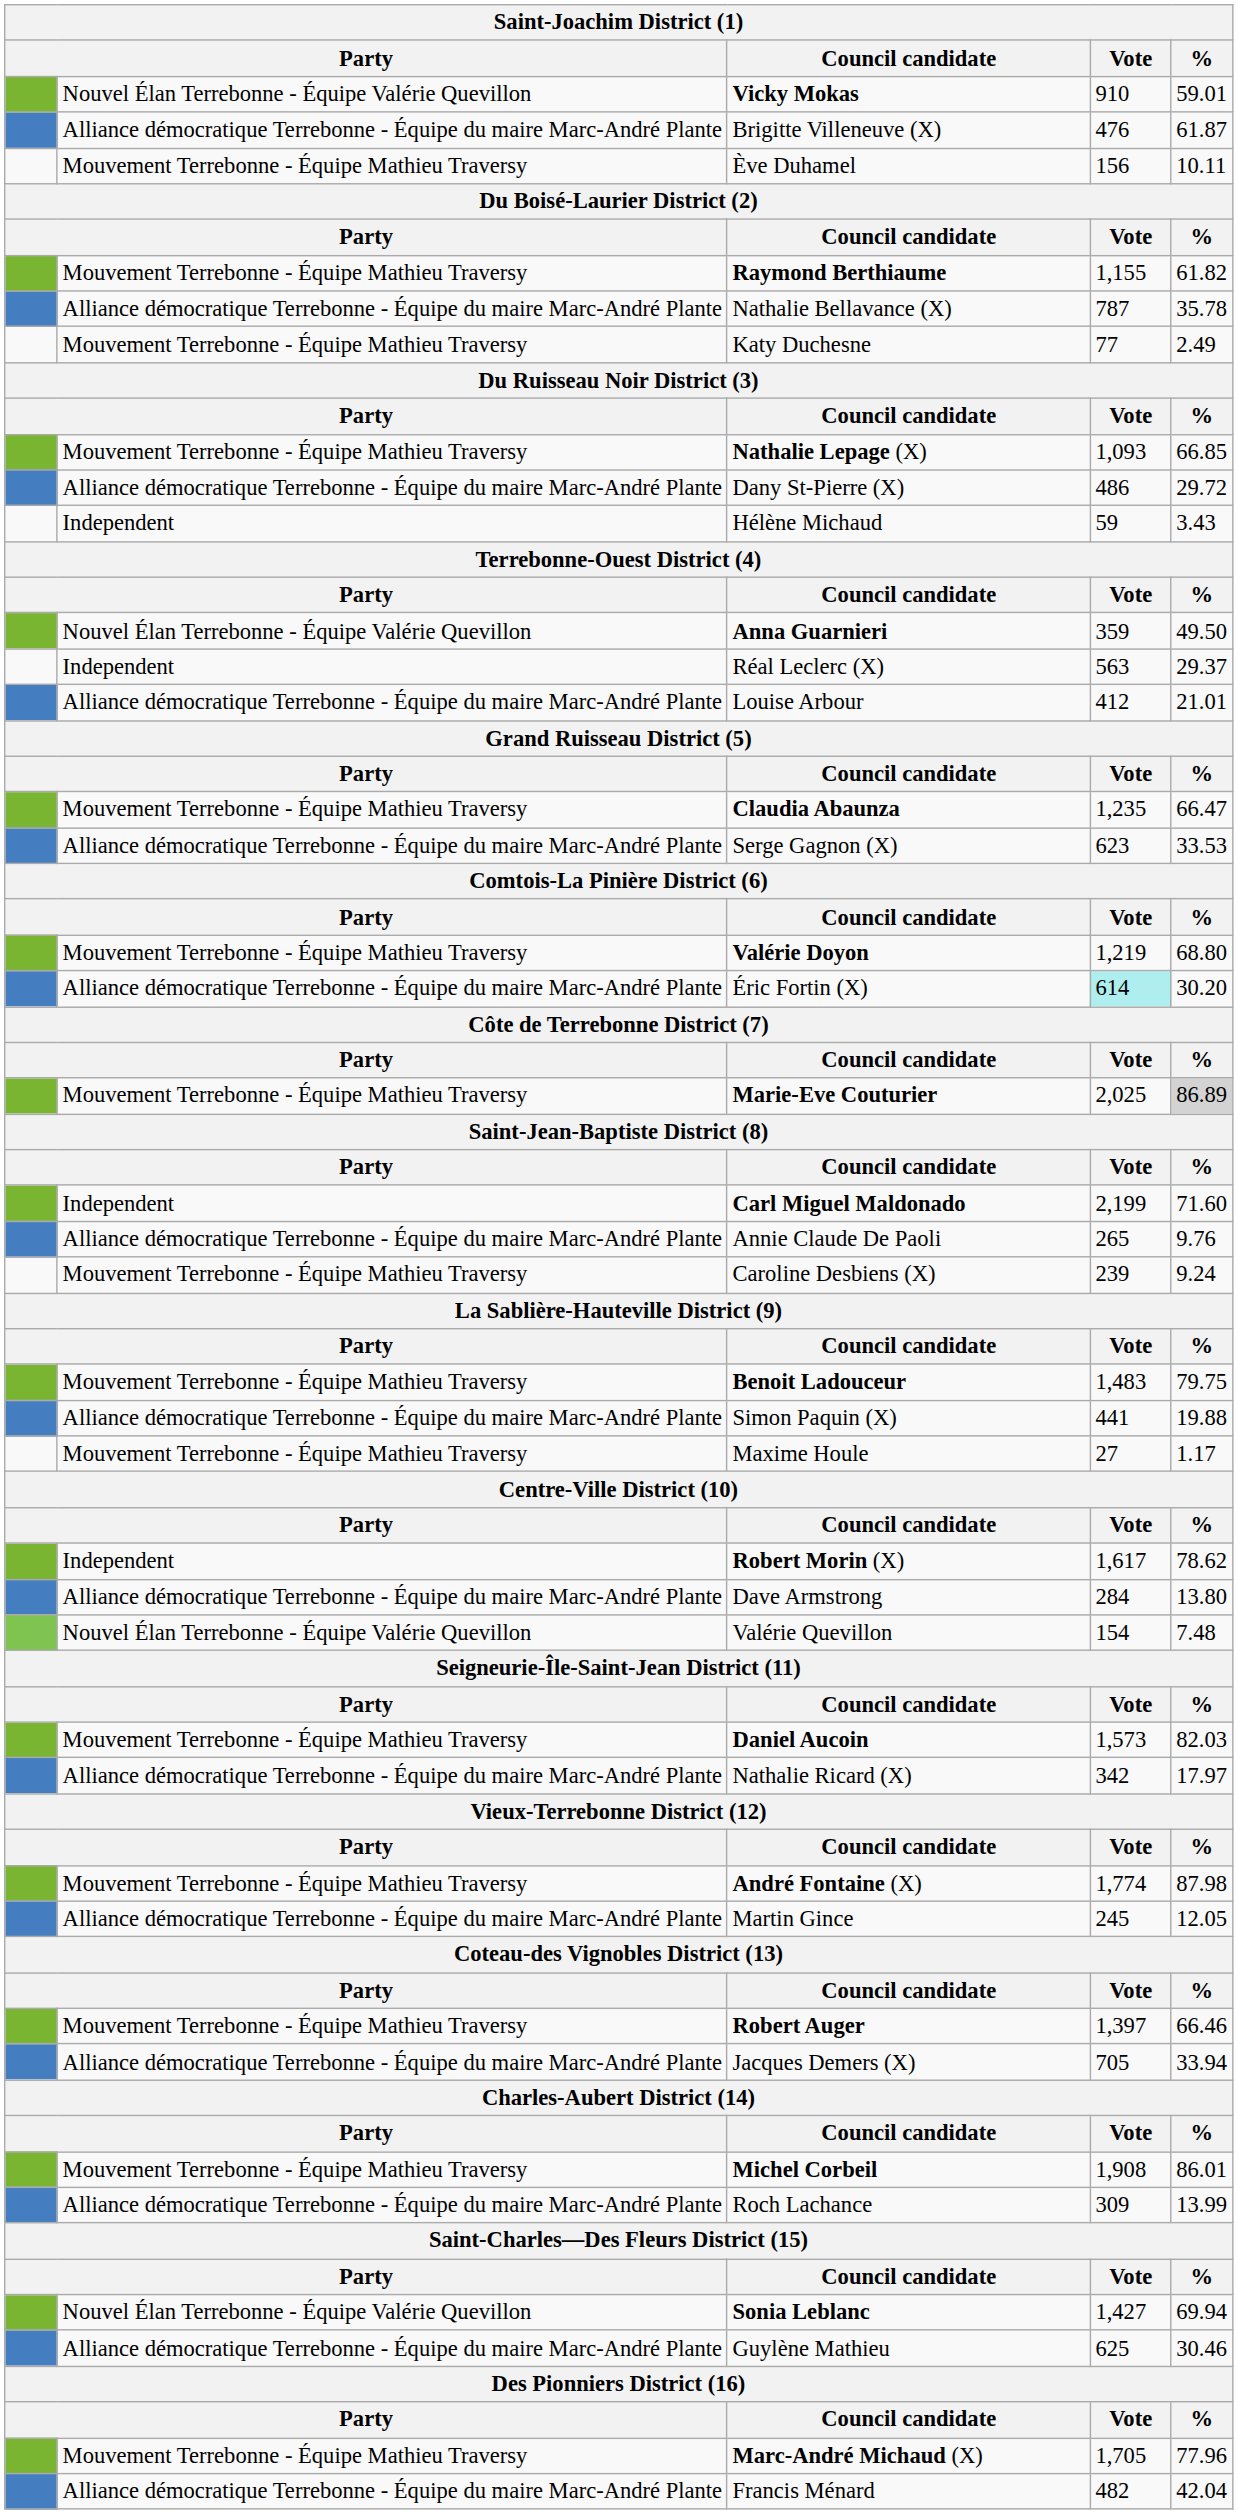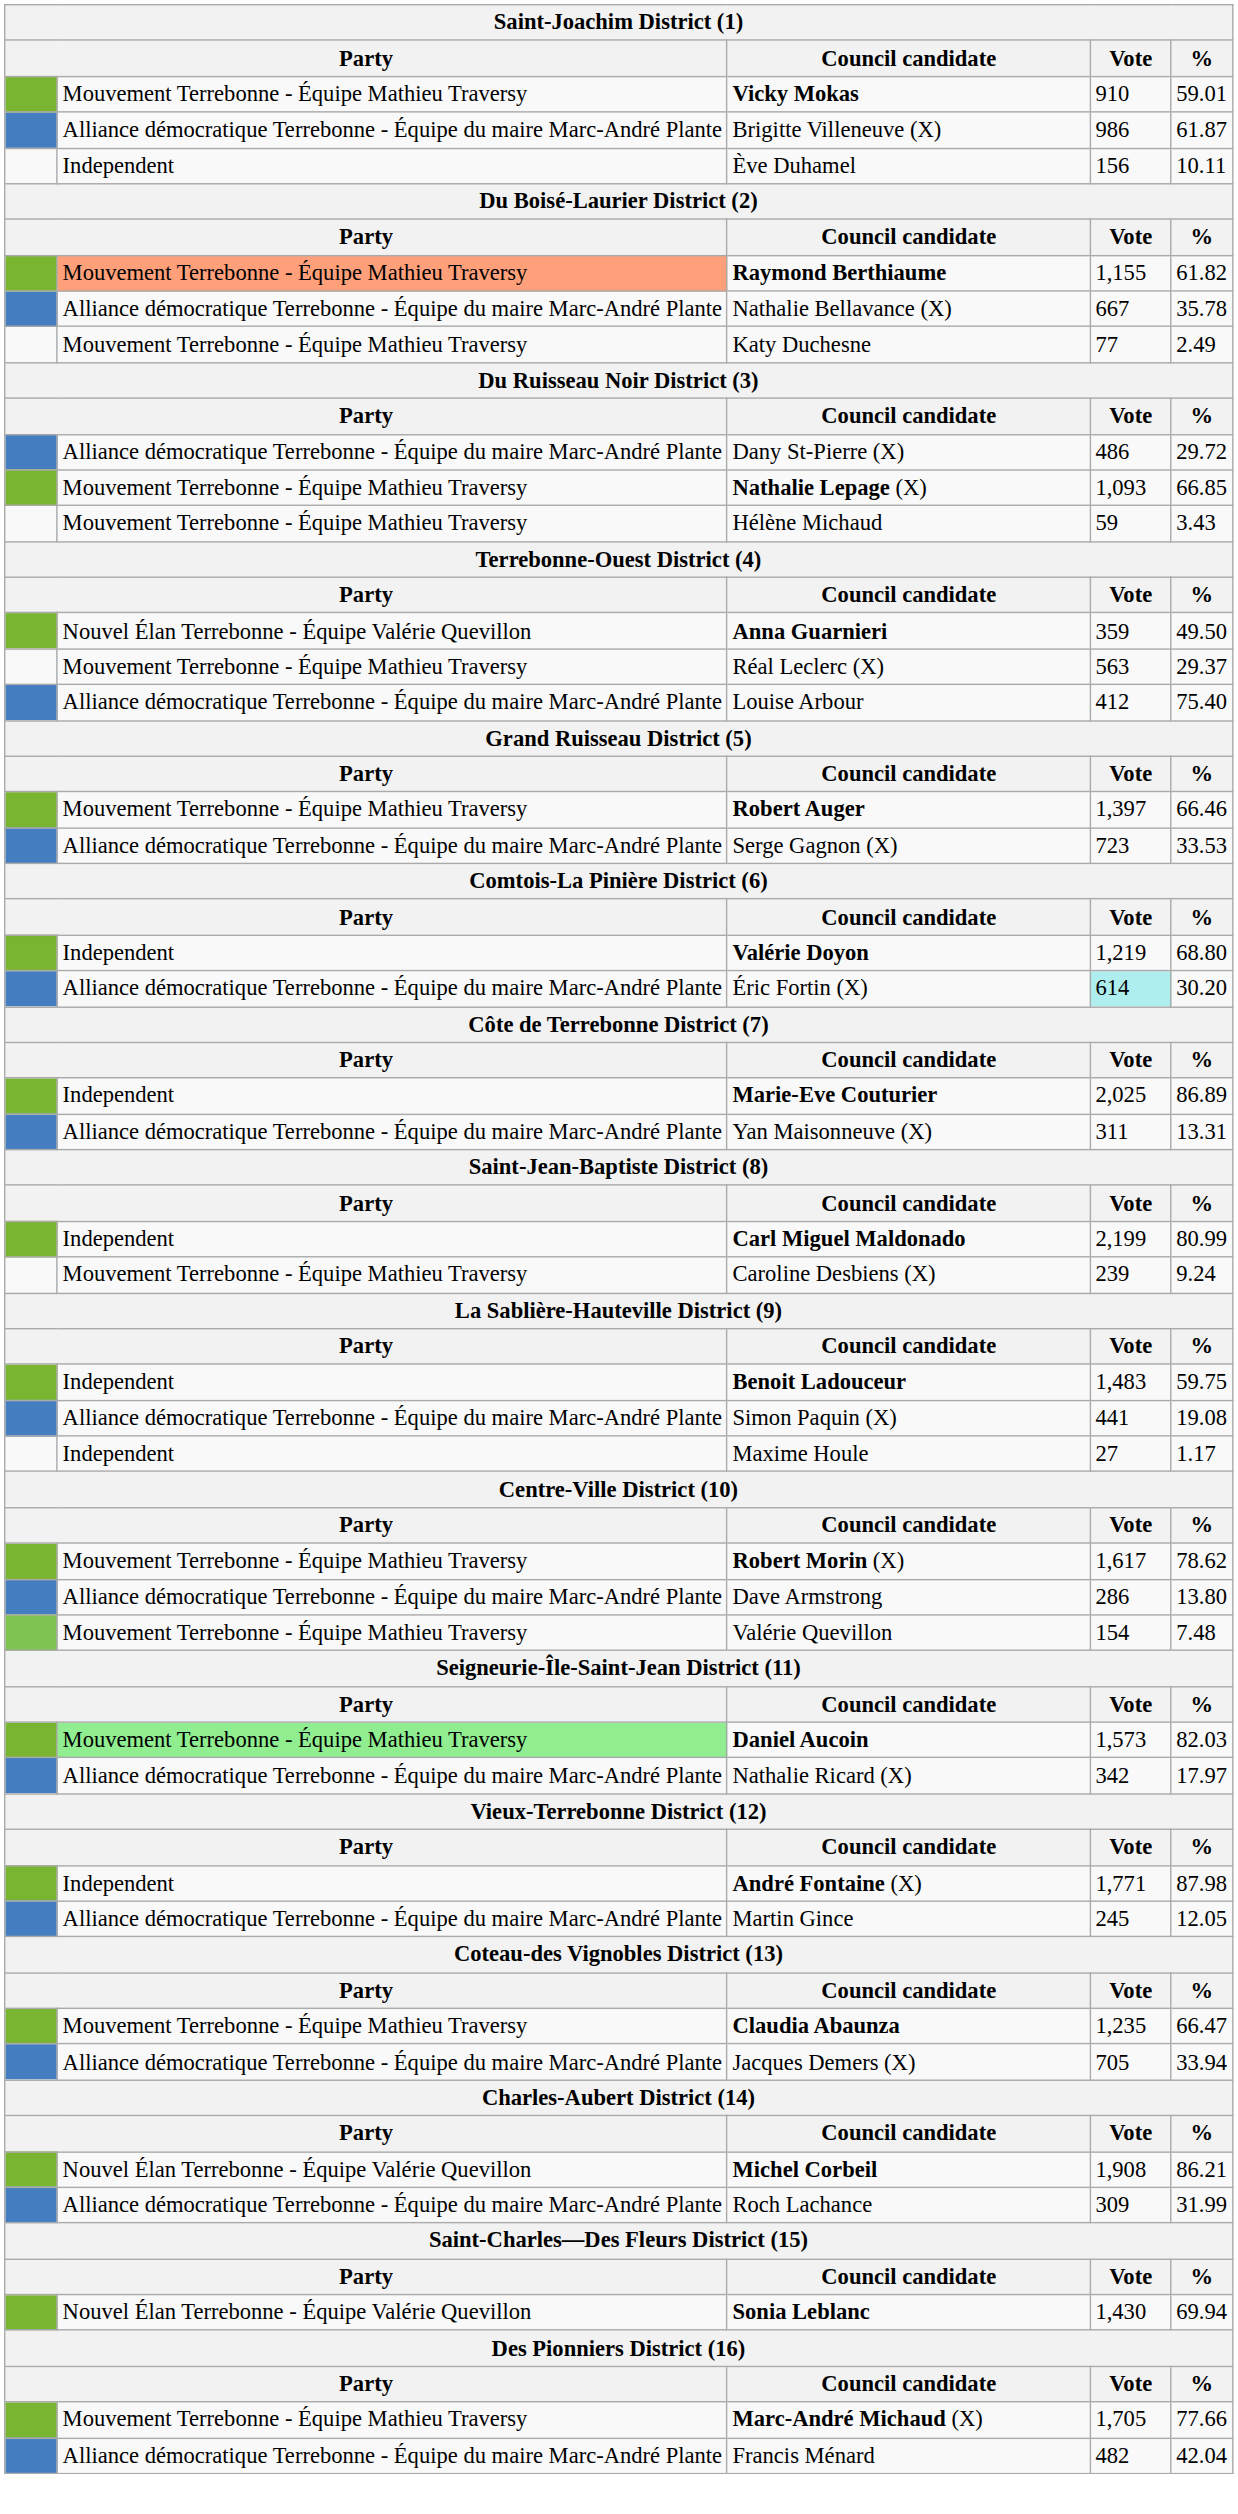Vicky Mokas | column 2: Nouvel Élan Terrebonne - Équipe Valérie Quevillon -> Mouvement Terrebonne - Équipe Mathieu Traversy
Brigitte Villeneuve (X) | Vote: 476 -> 986
Ève Duhamel | column 2: Mouvement Terrebonne - Équipe Mathieu Traversy -> Independent
Raymond Berthiaume | column 2: no background -> lightsalmon background
Nathalie Bellavance (X) | Vote: 787 -> 667
rows swapped: Nathalie Lepage (X) <-> Dany St-Pierre (X)
Hélène Michaud | column 2: Independent -> Mouvement Terrebonne - Équipe Mathieu Traversy
Réal Leclerc (X) | column 2: Independent -> Mouvement Terrebonne - Équipe Mathieu Traversy
Louise Arbour | %: 21.01 -> 75.40
rows swapped: Claudia Abaunza <-> Robert Auger
Serge Gagnon (X) | Vote: 623 -> 723
Valérie Doyon | column 2: Mouvement Terrebonne - Équipe Mathieu Traversy -> Independent
Marie-Eve Couturier | column 2: Mouvement Terrebonne - Équipe Mathieu Traversy -> Independent
Marie-Eve Couturier | %: lightgrey background -> no background
+ row: Alliance démocratique Terrebonne - Équipe du maire Marc-André Plante | Yan Maisonneuve (X) | 311 | 13.31
Carl Miguel Maldonado | %: 71.60 -> 80.99
- row: Alliance démocratique Terrebonne - Équipe du maire Marc-André Plante | Annie Claude De Paoli | 265 | 9.76
Benoit Ladouceur | column 2: Mouvement Terrebonne - Équipe Mathieu Traversy -> Independent
Benoit Ladouceur | %: 79.75 -> 59.75
Simon Paquin (X) | %: 19.88 -> 19.08
Maxime Houle | column 2: Mouvement Terrebonne - Équipe Mathieu Traversy -> Independent
Robert Morin (X) | column 2: Independent -> Mouvement Terrebonne - Équipe Mathieu Traversy
Dave Armstrong | Vote: 284 -> 286
Valérie Quevillon | column 2: Nouvel Élan Terrebonne - Équipe Valérie Quevillon -> Mouvement Terrebonne - Équipe Mathieu Traversy
Daniel Aucoin | column 2: no background -> lightgreen background
André Fontaine (X) | column 2: Mouvement Terrebonne - Équipe Mathieu Traversy -> Independent
André Fontaine (X) | Vote: 1,774 -> 1,771
Michel Corbeil | column 2: Mouvement Terrebonne - Équipe Mathieu Traversy -> Nouvel Élan Terrebonne - Équipe Valérie Quevillon
Michel Corbeil | %: 86.01 -> 86.21
Roch Lachance | %: 13.99 -> 31.99
Sonia Leblanc | Vote: 1,427 -> 1,430
- row: Alliance démocratique Terrebonne - Équipe du maire Marc-André Plante | Guylène Mathieu | 625 | 30.46
Marc-André Michaud (X) | %: 77.96 -> 77.66
